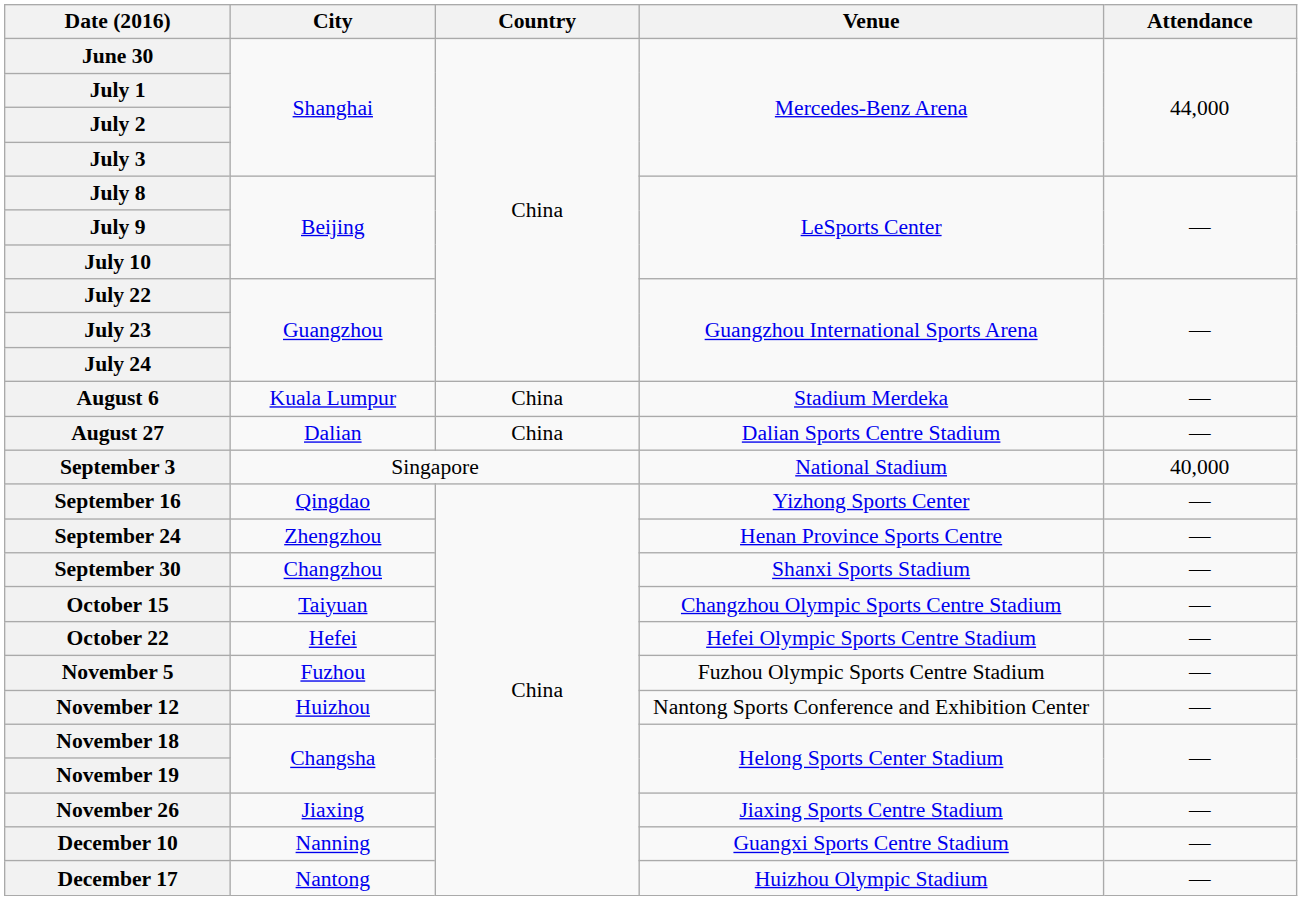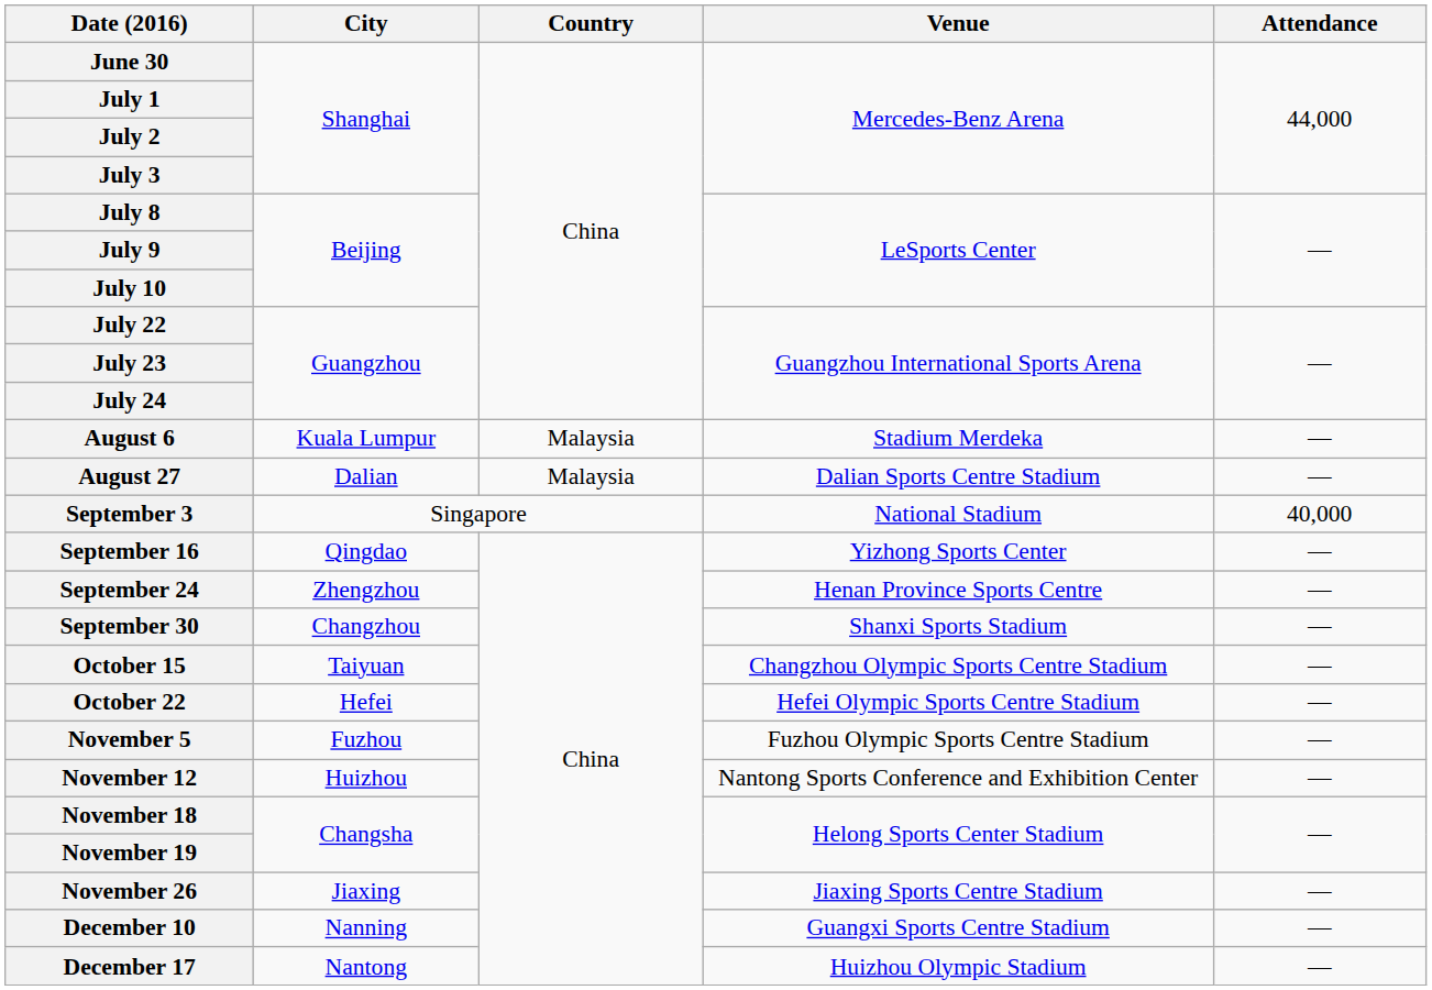August 6 | Country: China -> Malaysia
August 27 | Country: China -> Malaysia
